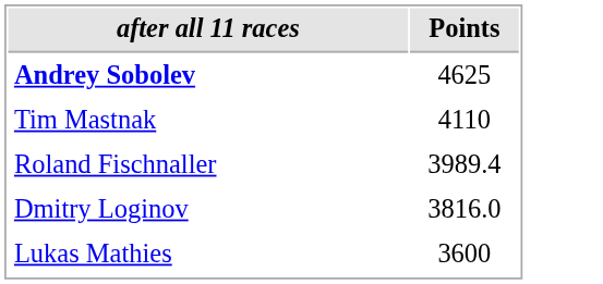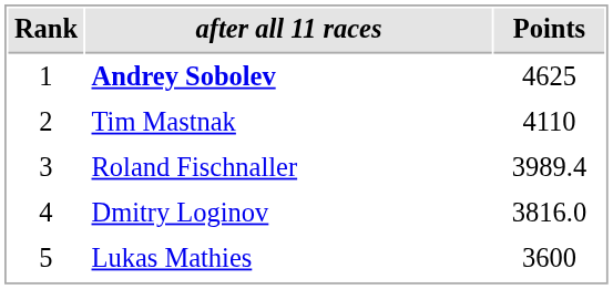+ column: Rank | 1 | 2 | 3 | 4 | 5
